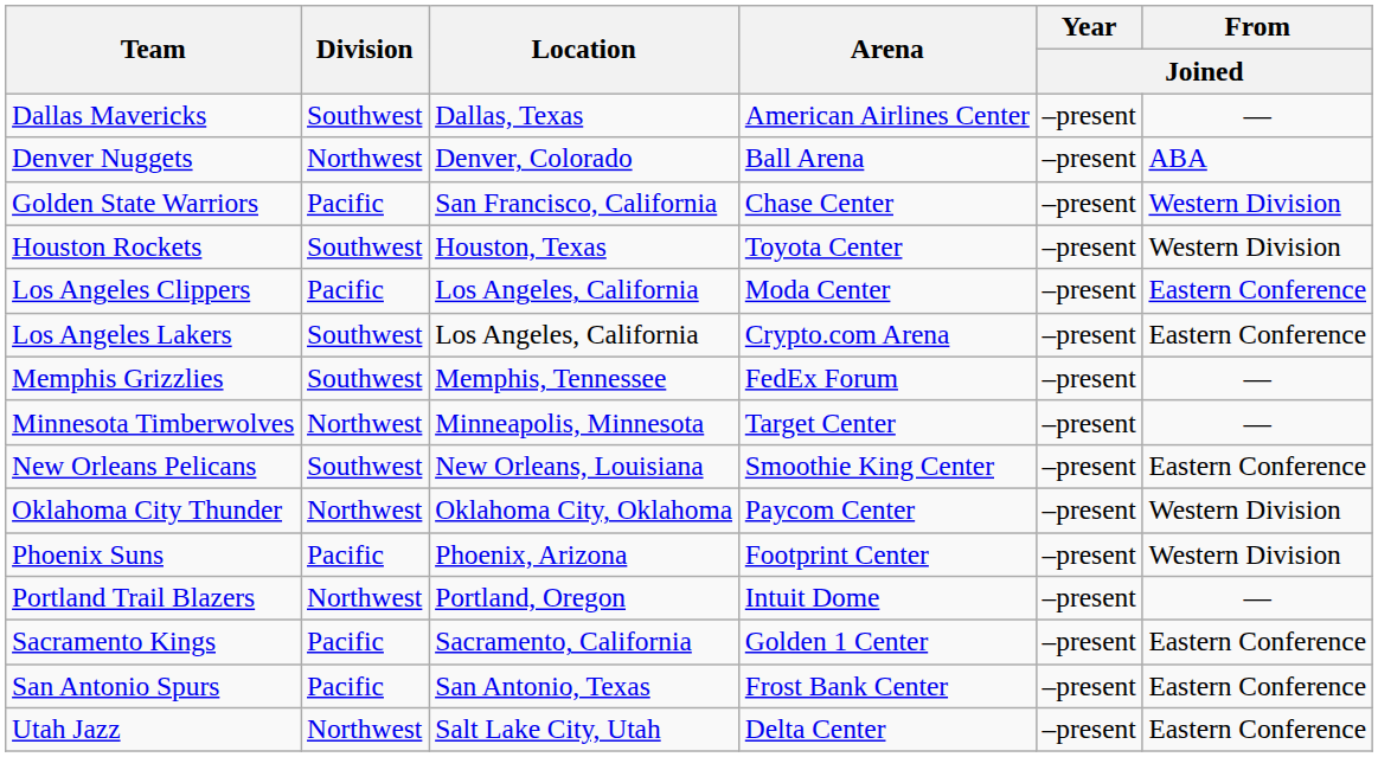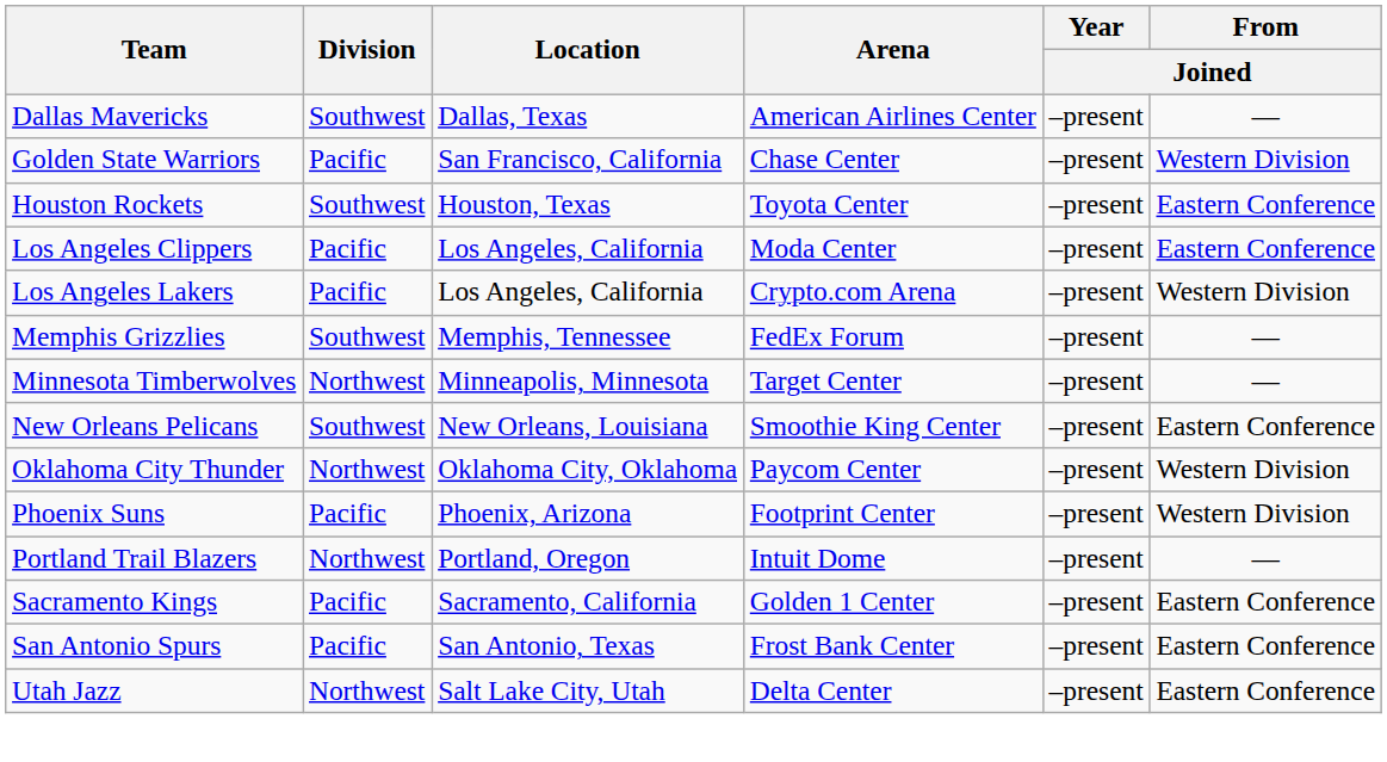- row: Denver Nuggets | Northwest | Denver, Colorado | Ball Arena | –present | ABA
Houston Rockets | From / Joined: Western Division -> Eastern Conference
Los Angeles Lakers | Division: Southwest -> Pacific
Los Angeles Lakers | From / Joined: Eastern Conference -> Western Division
